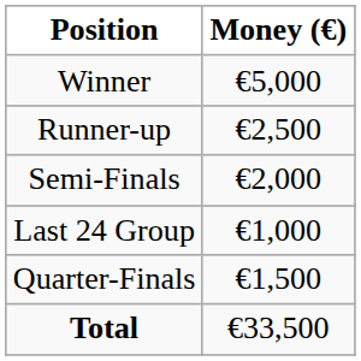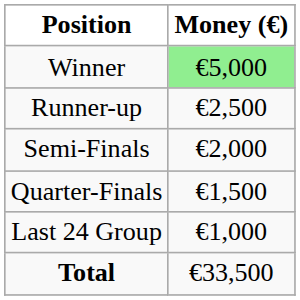Winner | Money (€): no background -> lightgreen background
rows swapped: Quarter-Finals <-> Last 24 Group
